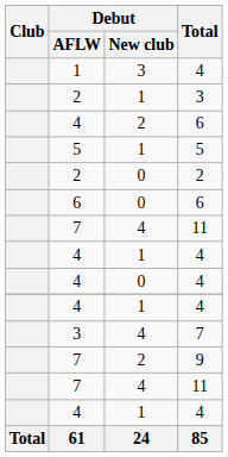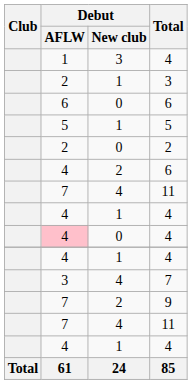rows swapped: 2 / 6 <-> 0 / 6
0 / 4 | Debut / AFLW: no background -> pink background
